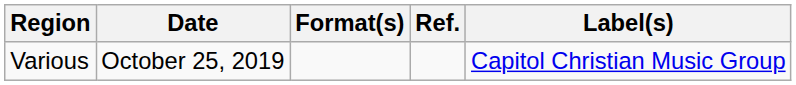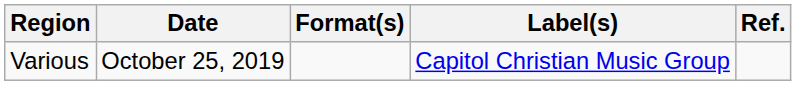columns swapped: Label(s) <-> Ref.
